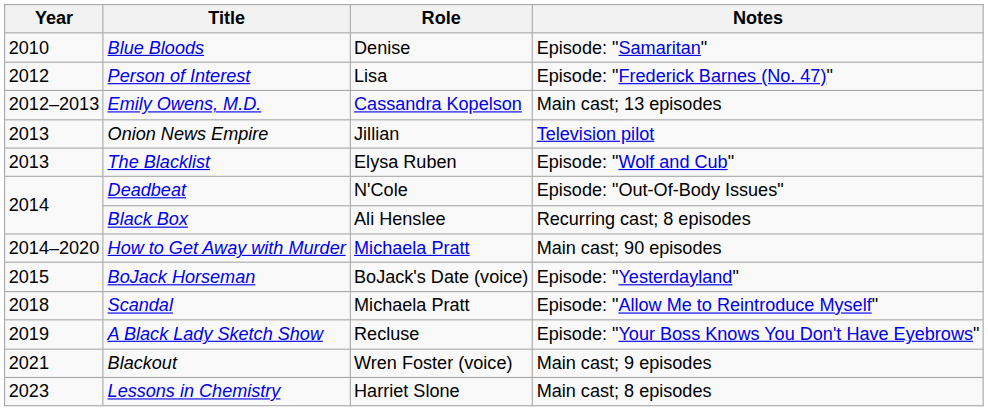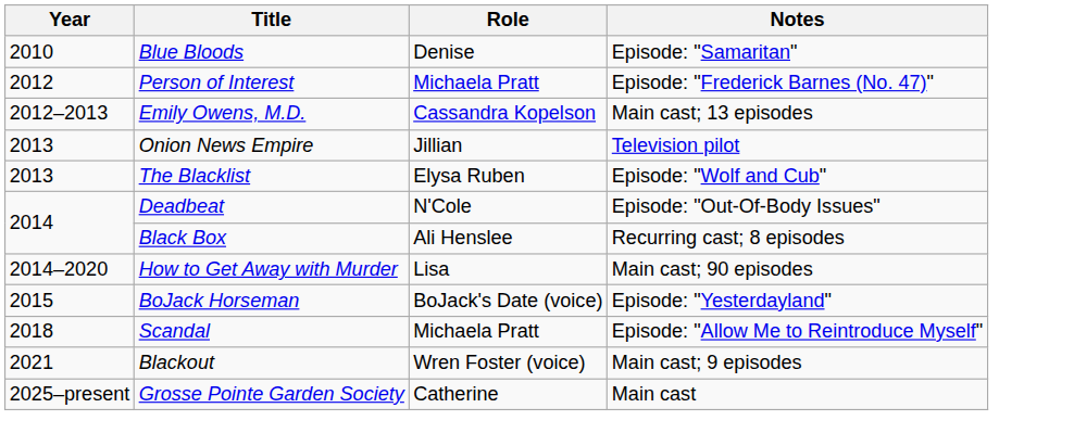Person of Interest | Role: Lisa -> Michaela Pratt
How to Get Away with Murder | Role: Michaela Pratt -> Lisa
- row: 2019 | A Black Lady Sketch Show | Recluse | Episode: "Your Boss Knows You Don't Have Eyebrows"
- row: 2023 | Lessons in Chemistry | Harriet Slone | Main cast; 8 episodes
+ row: 2025–present | Grosse Pointe Garden Society | Catherine | Main cast
